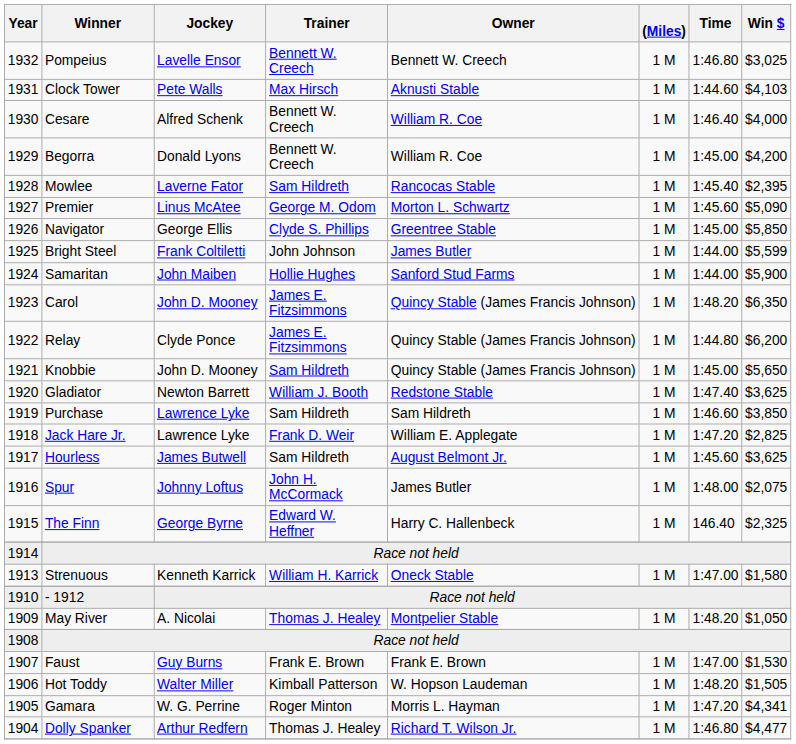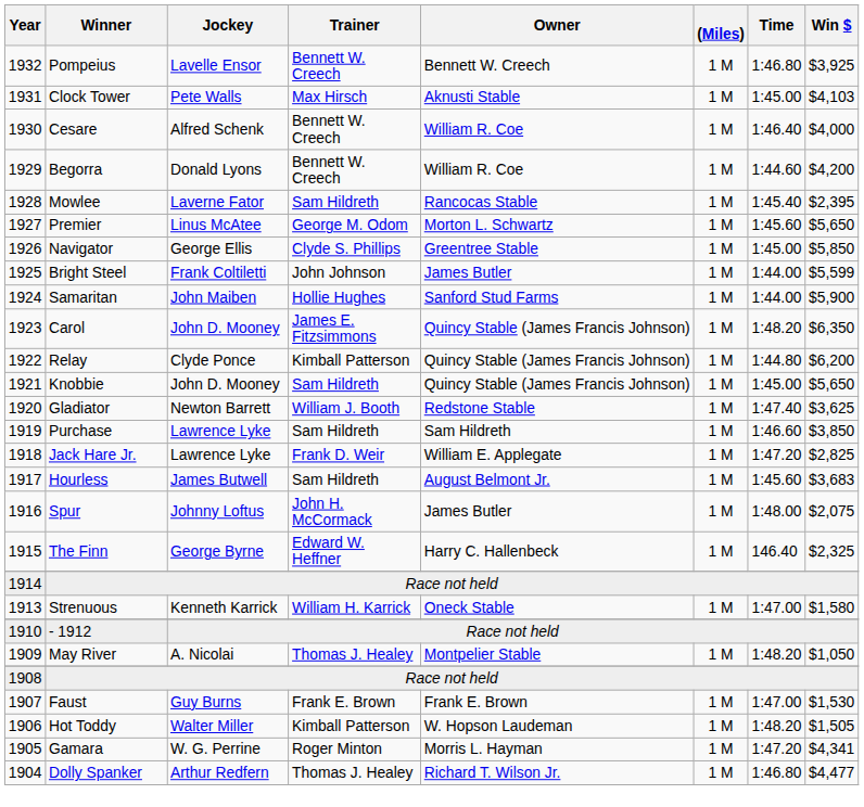Pompeius | Win $: $3,025 -> $3,925
Clock Tower | Time: 1:44.60 -> 1:45.00
Begorra | Time: 1:45.00 -> 1:44.60
Premier | Win $: $5,090 -> $5,650
Relay | Trainer: James E. Fitzsimmons -> Kimball Patterson
Hourless | Win $: $3,625 -> $3,683
